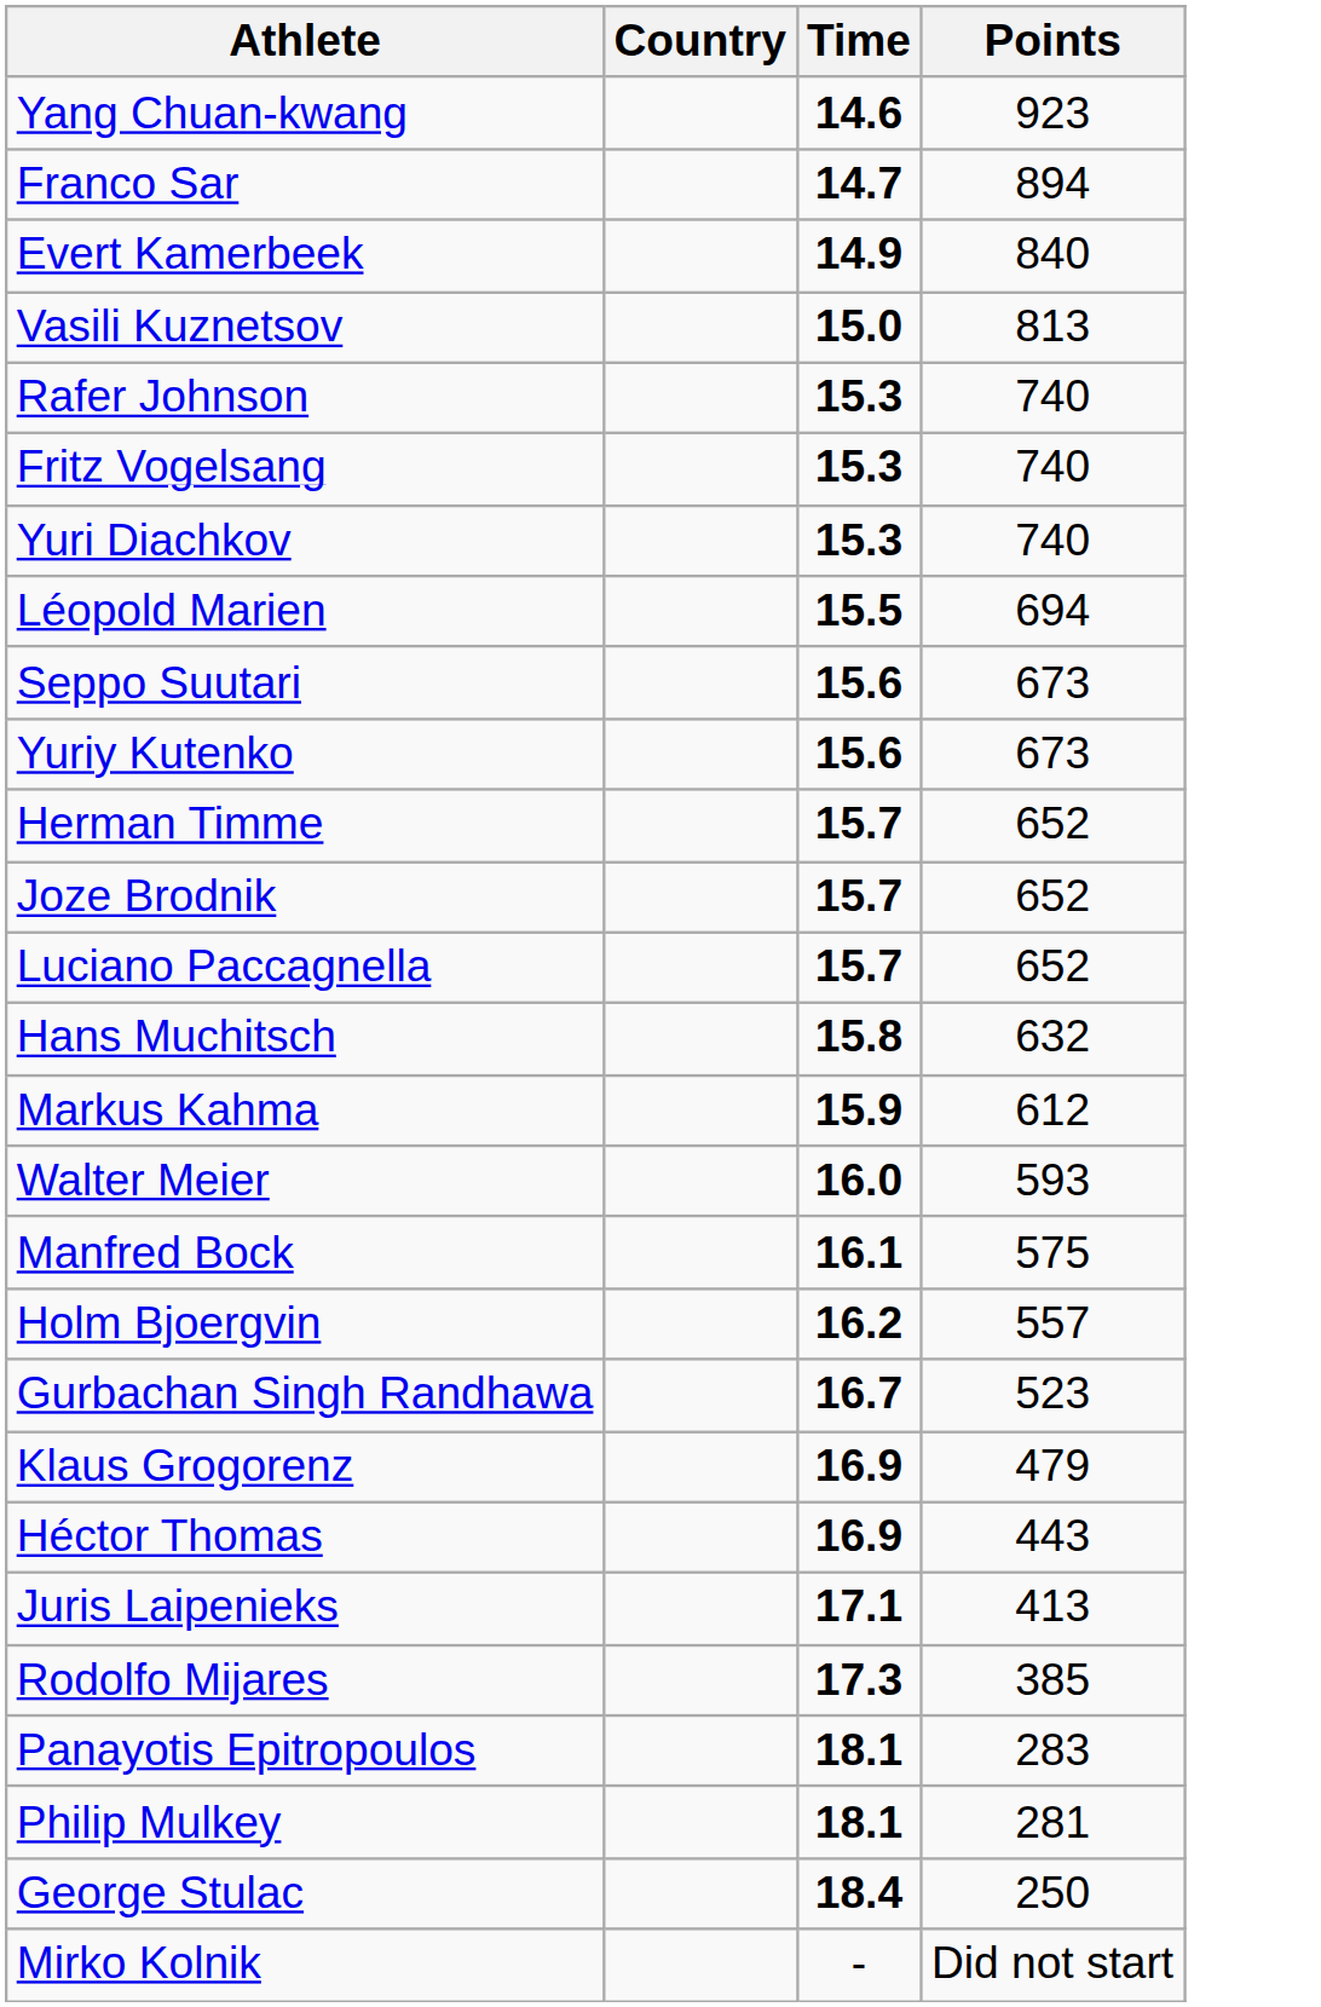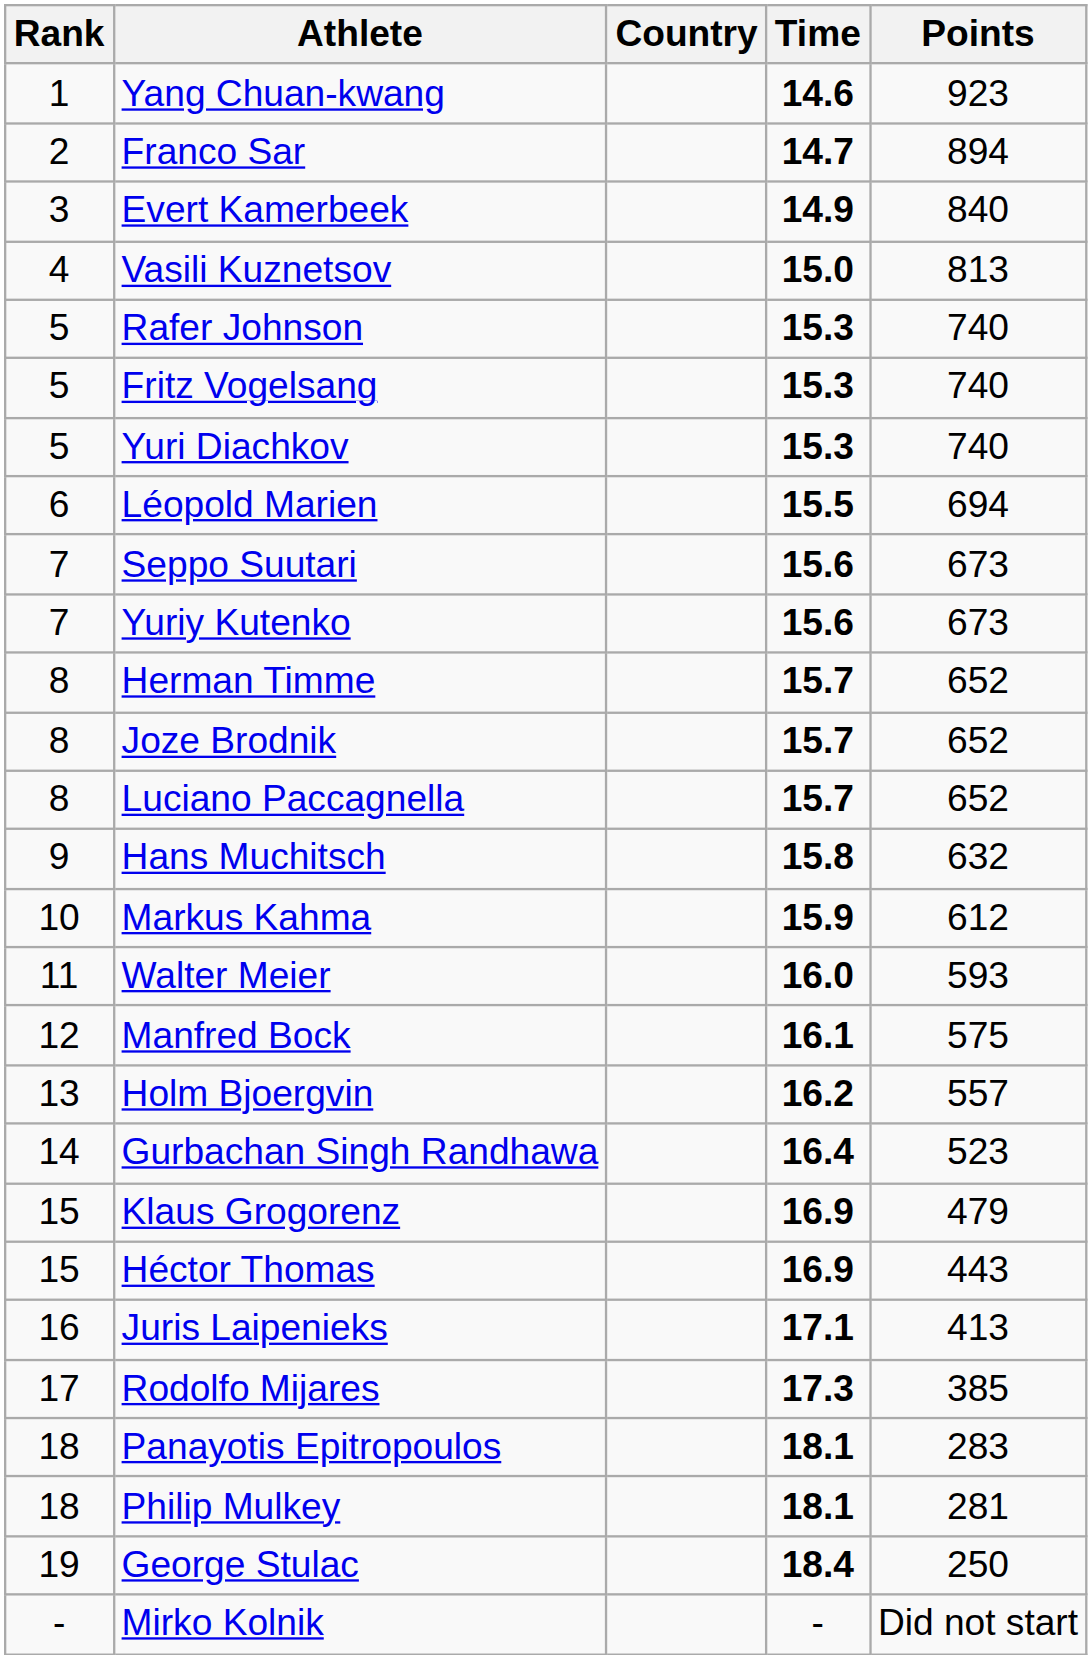+ column: Rank | 1 | 2 | 3 | 4 | 5 | 5 | 5 | 6 | 7 | 7 | 8 | 8 | 8 | 9 | 10 | 11 | 12 | 13 | 14 | 15 | 15 | 16 | 17 | 18 | 18 | 19 | -
Gurbachan Singh Randhawa | Time: 16.7 -> 16.4
